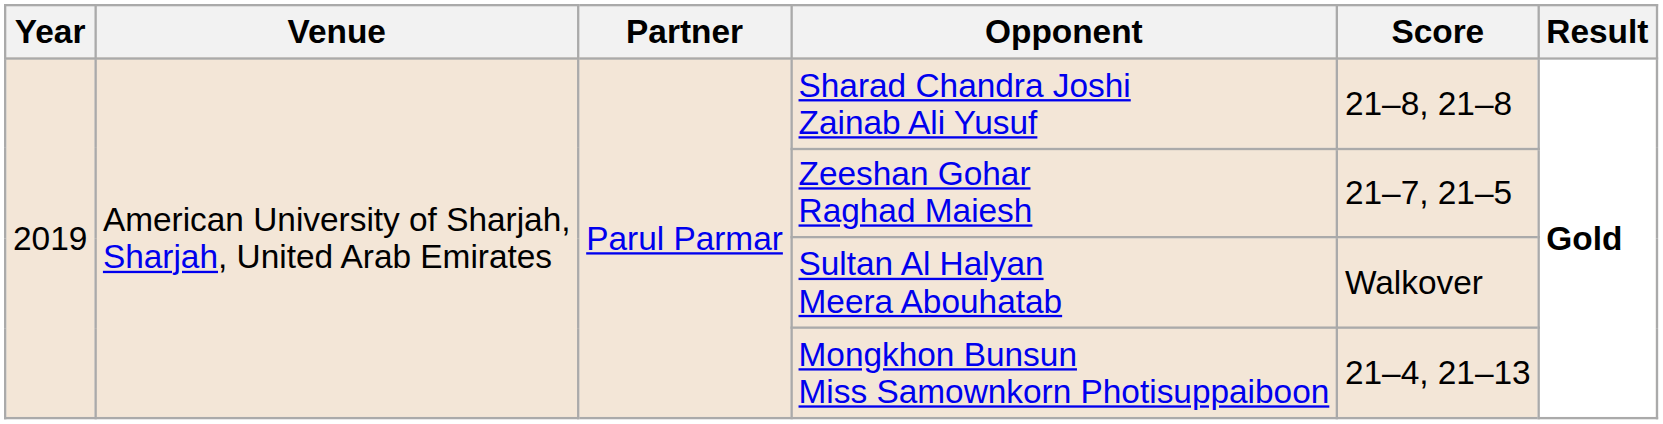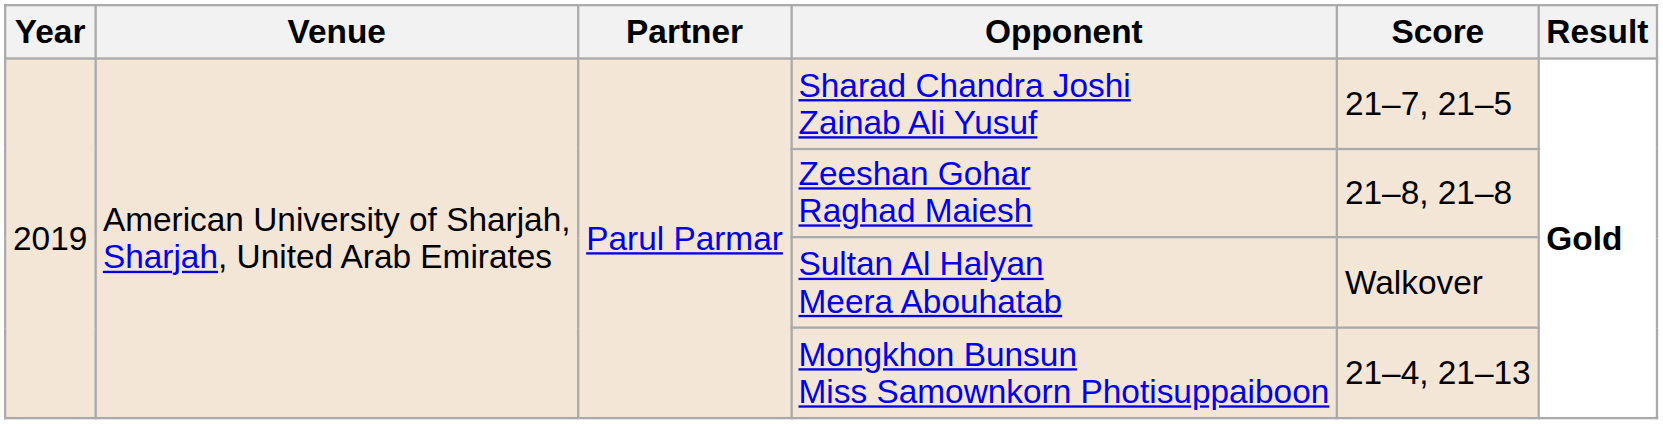Sharad Chandra Joshi Zainab Ali Yusuf | Score: 21–8, 21–8 -> 21–7, 21–5
Zeeshan Gohar Raghad Maiesh | Score: 21–7, 21–5 -> 21–8, 21–8
